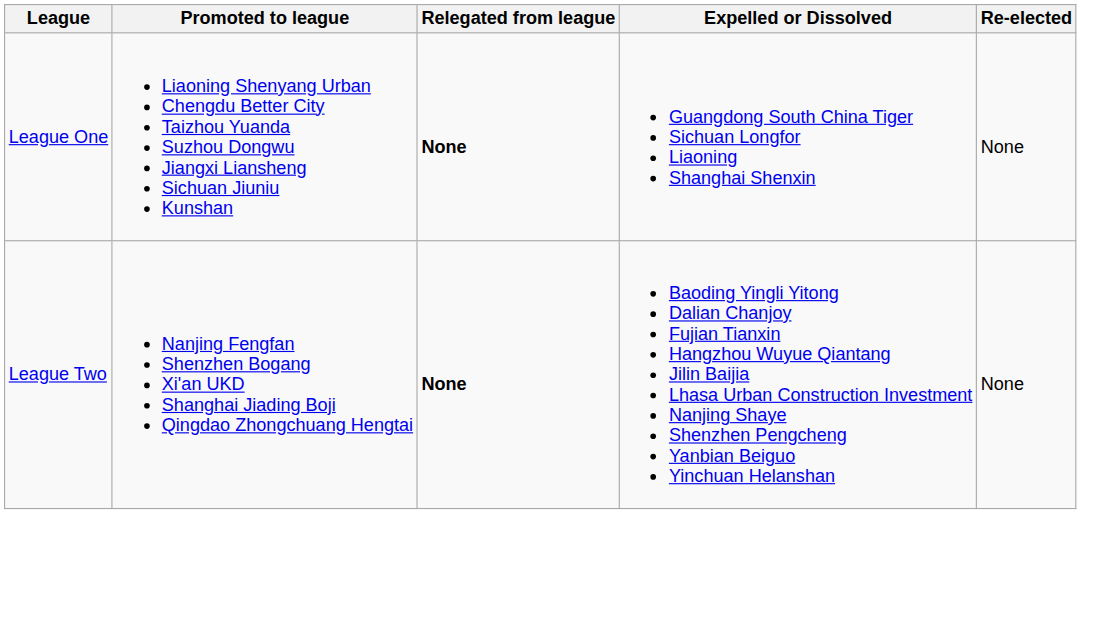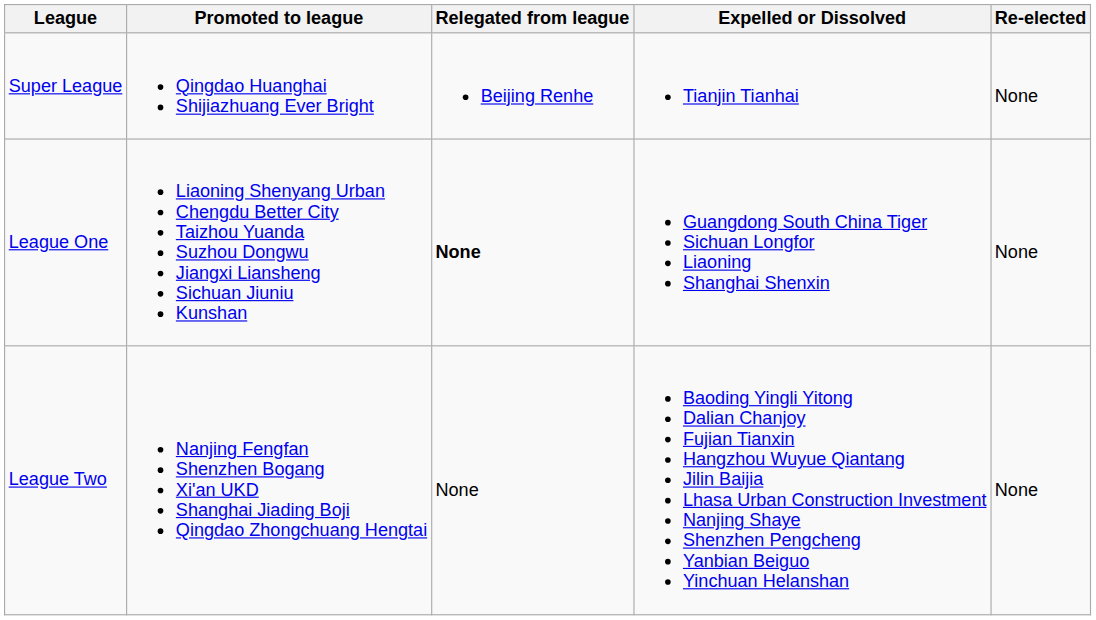+ row: Super League | Qingdao Huanghai Shijiazhuang Ever Bright | Beijing Renhe | Tianjin Tianhai | None
League Two | Relegated from league: bold -> normal
